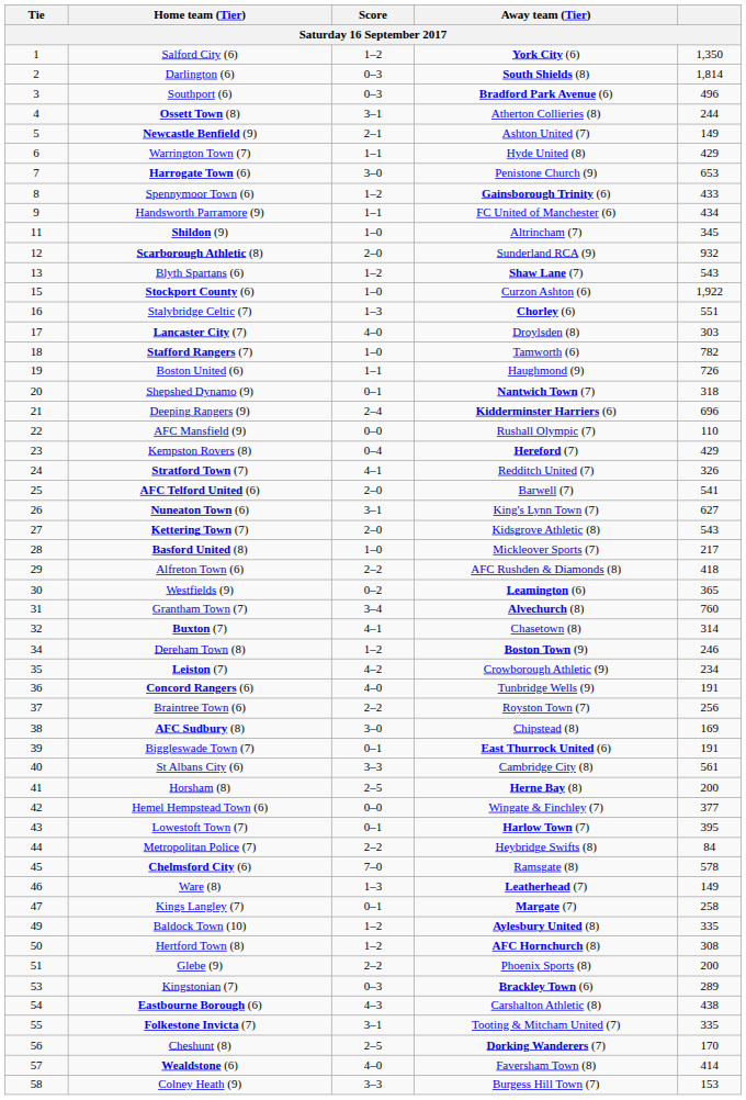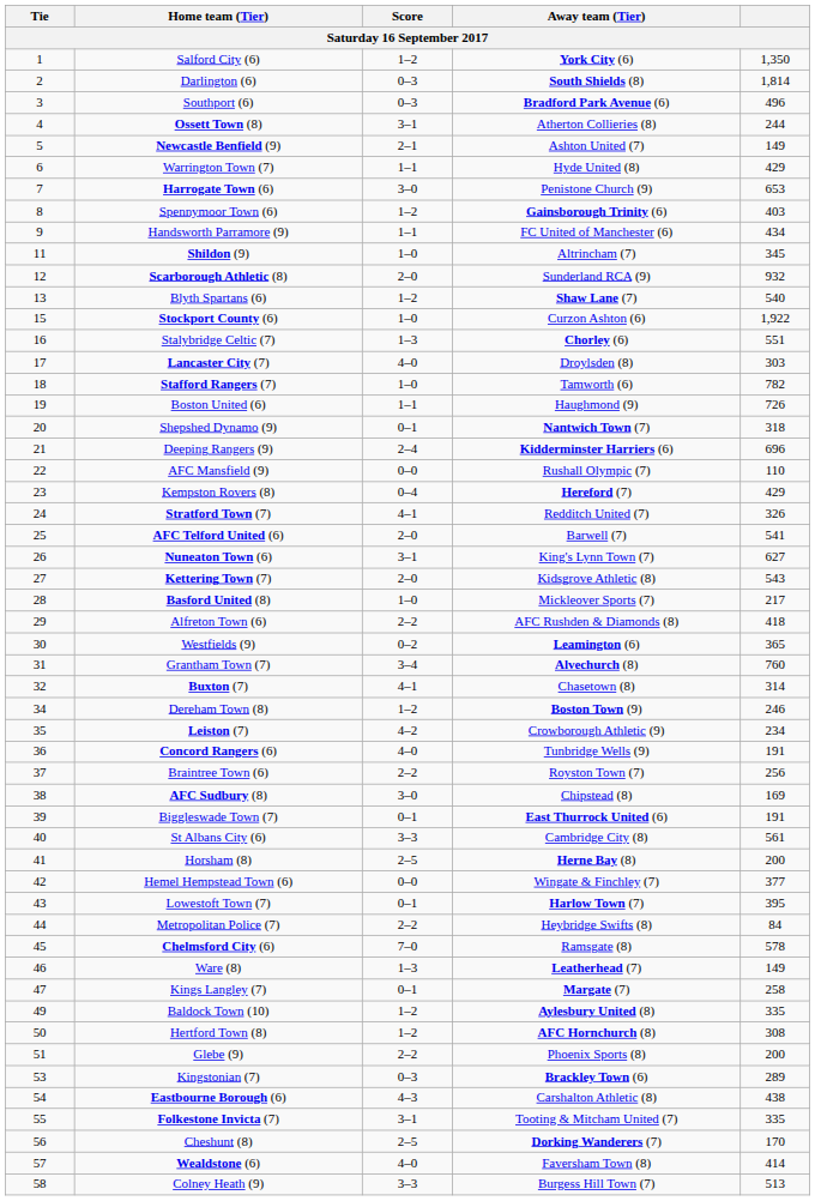Spennymoor Town (6) | column 5: 433 -> 403
Blyth Spartans (6) | column 5: 543 -> 540
Colney Heath (9) | column 5: 153 -> 513
